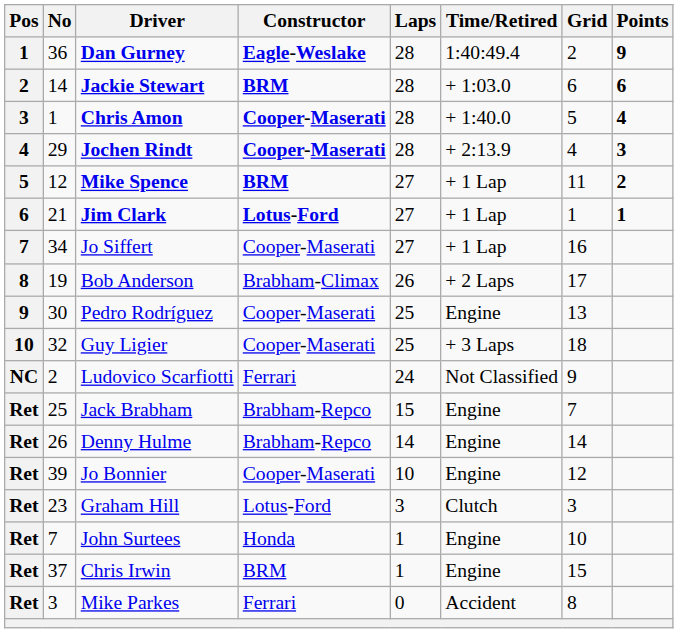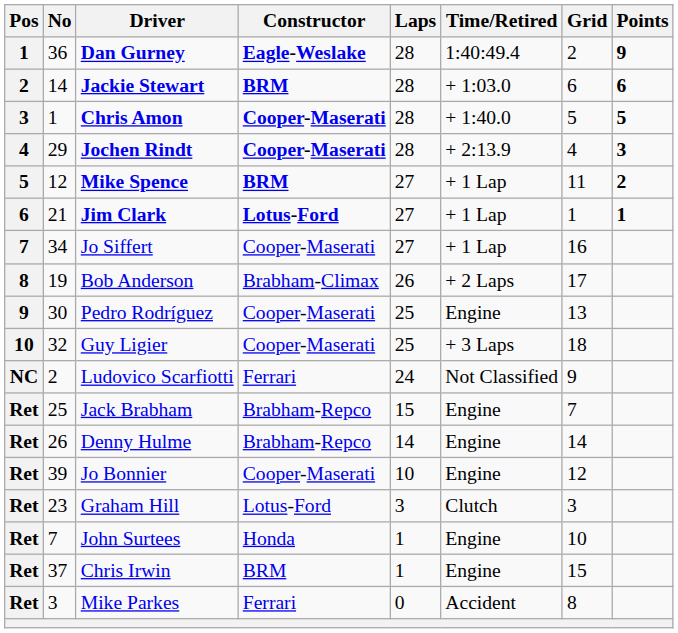Chris Amon | Points: 4 -> 5
